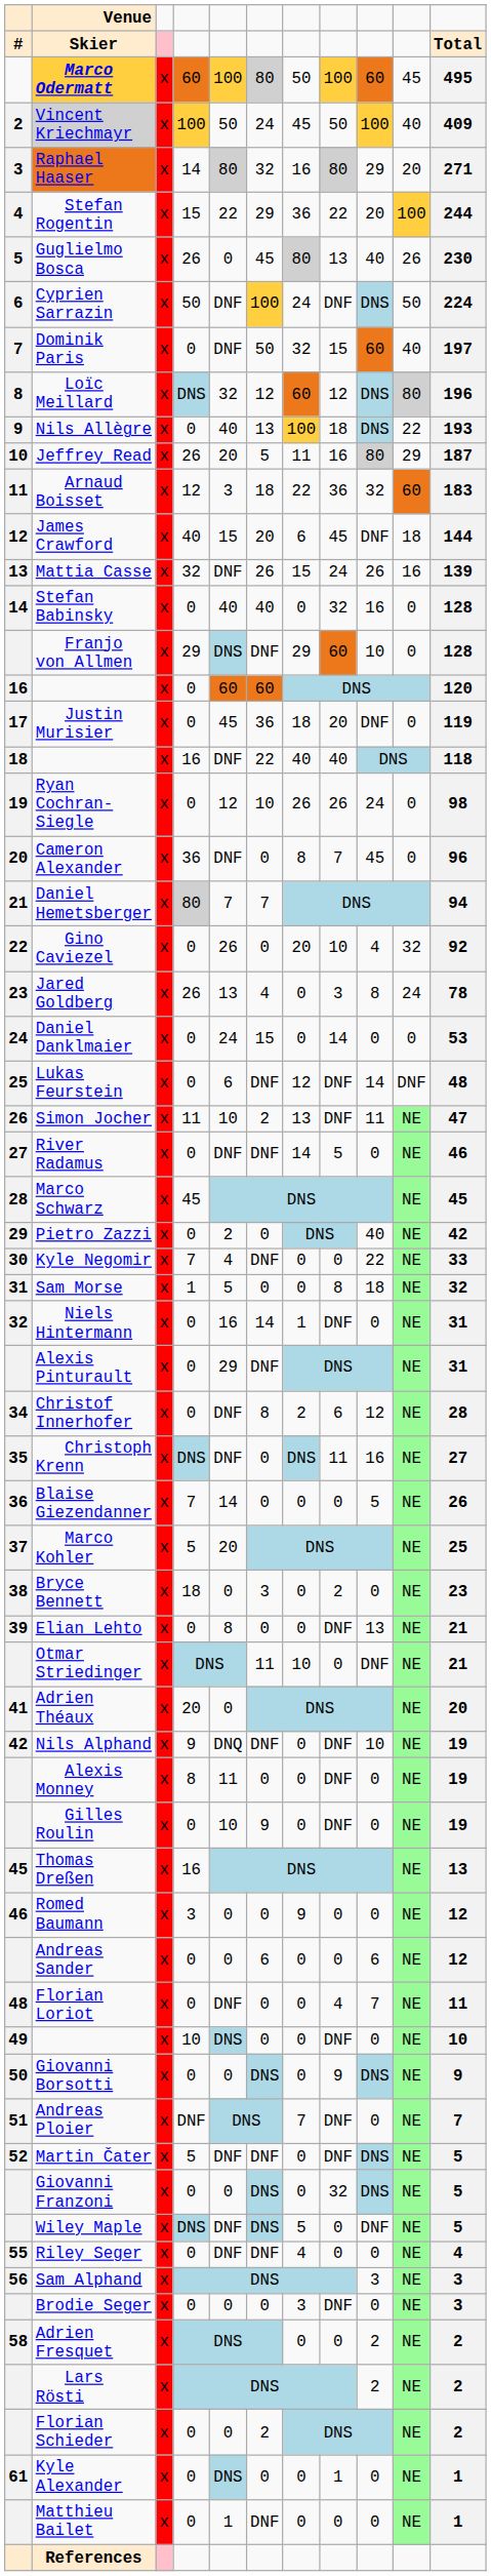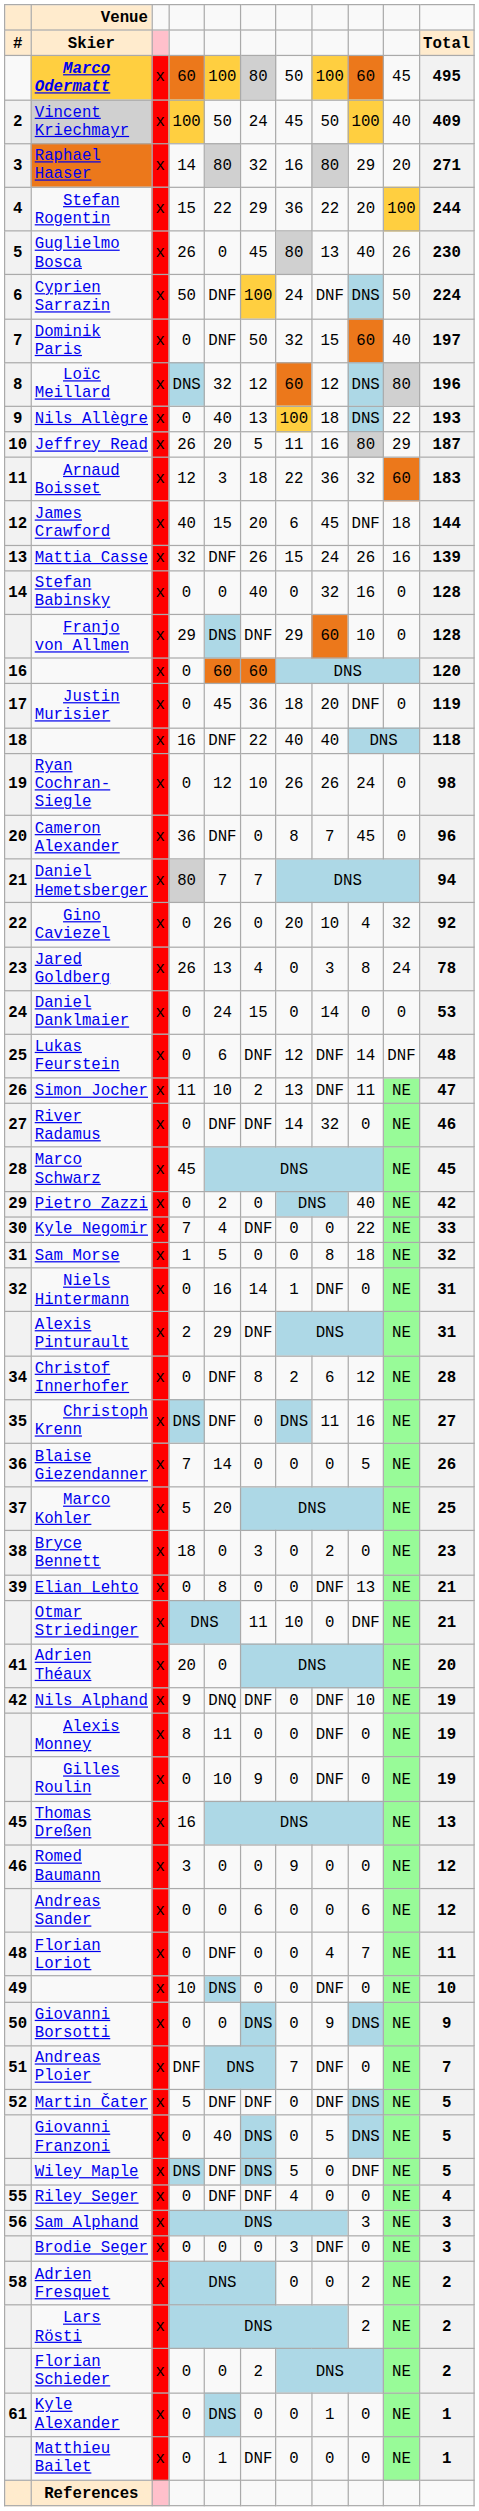Stefan Babinsky | column 5: 40 -> 0
River Radamus | column 8: 5 -> 32
Alexis Pinturault | column 4: 0 -> 2
Giovanni Franzoni | column 5: 0 -> 40
Giovanni Franzoni | column 8: 32 -> 5
